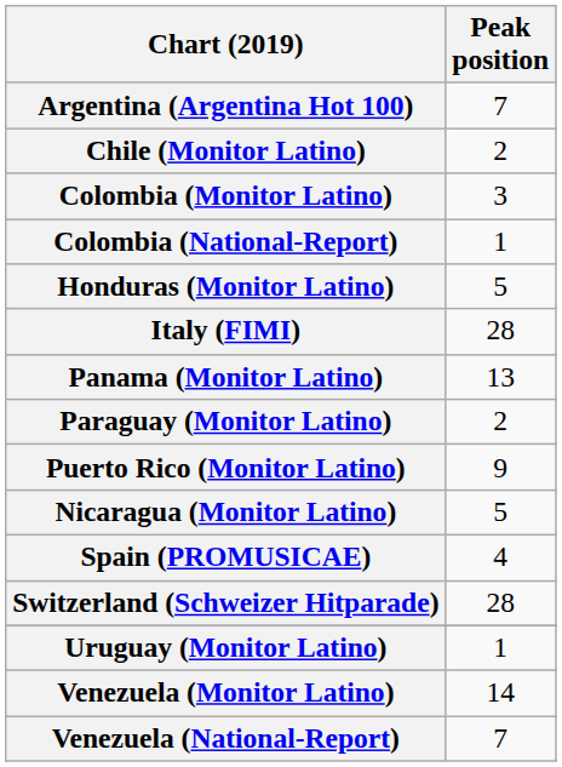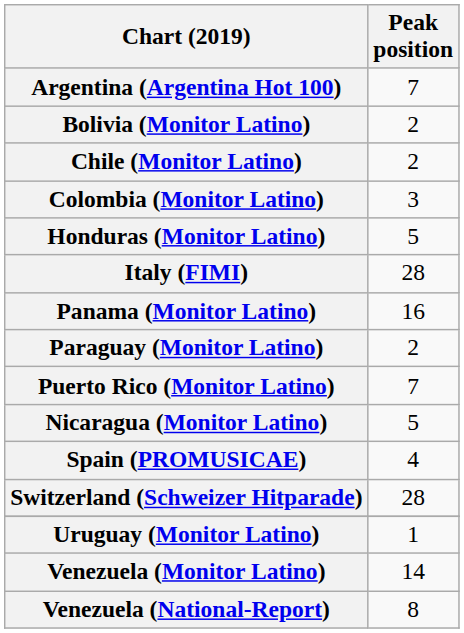+ row: Bolivia (Monitor Latino) | 2
- row: Colombia (National-Report) | 1
Panama (Monitor Latino) | Peak position: 13 -> 16
Puerto Rico (Monitor Latino) | Peak position: 9 -> 7
Venezuela (National-Report) | Peak position: 7 -> 8
